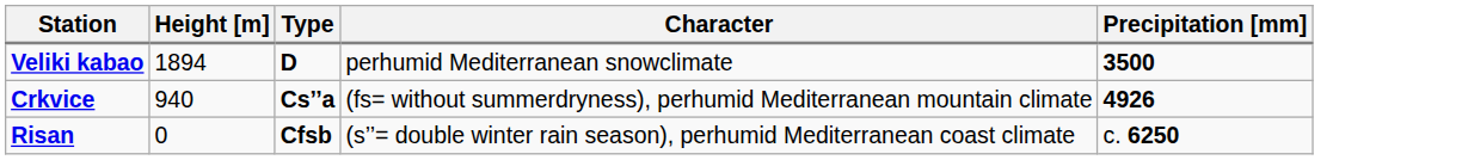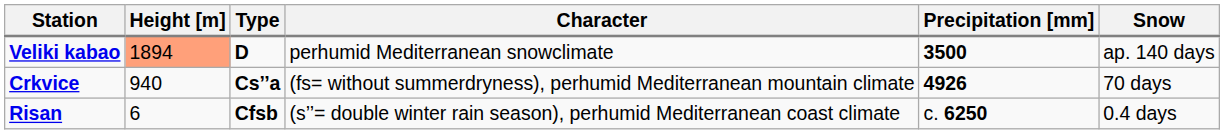+ column: Snow | ap. 140 days | 70 days | 0.4 days
Veliki kabao | Height [m]: no background -> lightsalmon background
Risan | Height [m]: 0 -> 6
